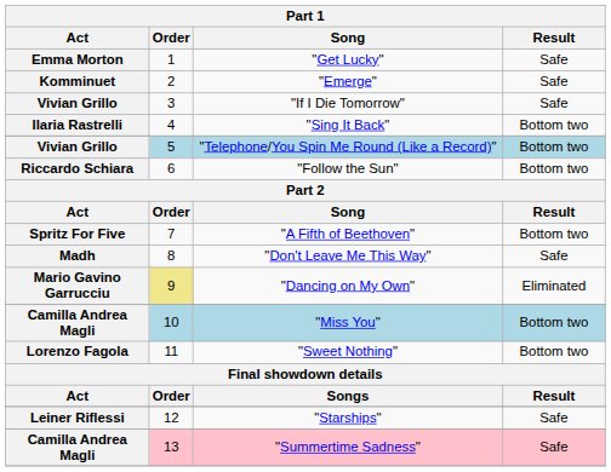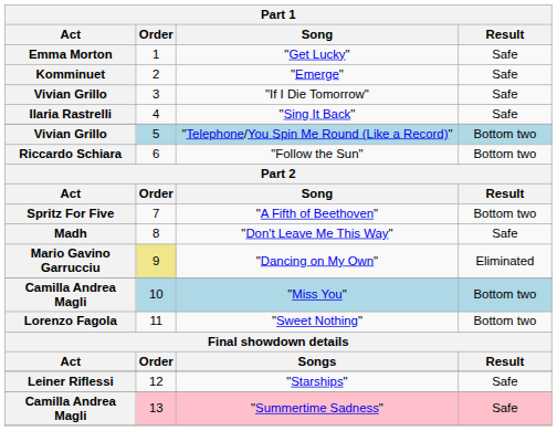"Sing It Back" | Result: Bottom two -> Safe
